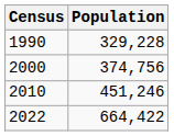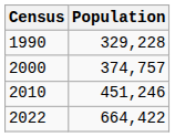2000 | Population: 374,756 -> 374,757
